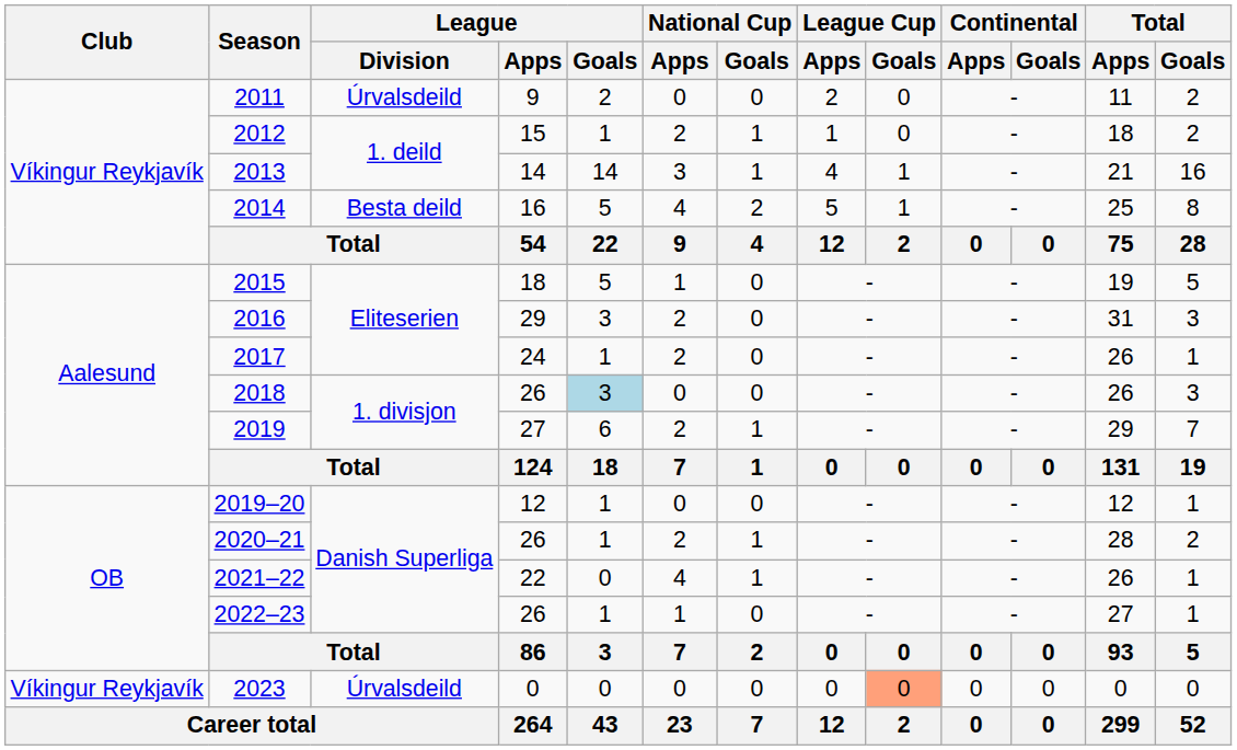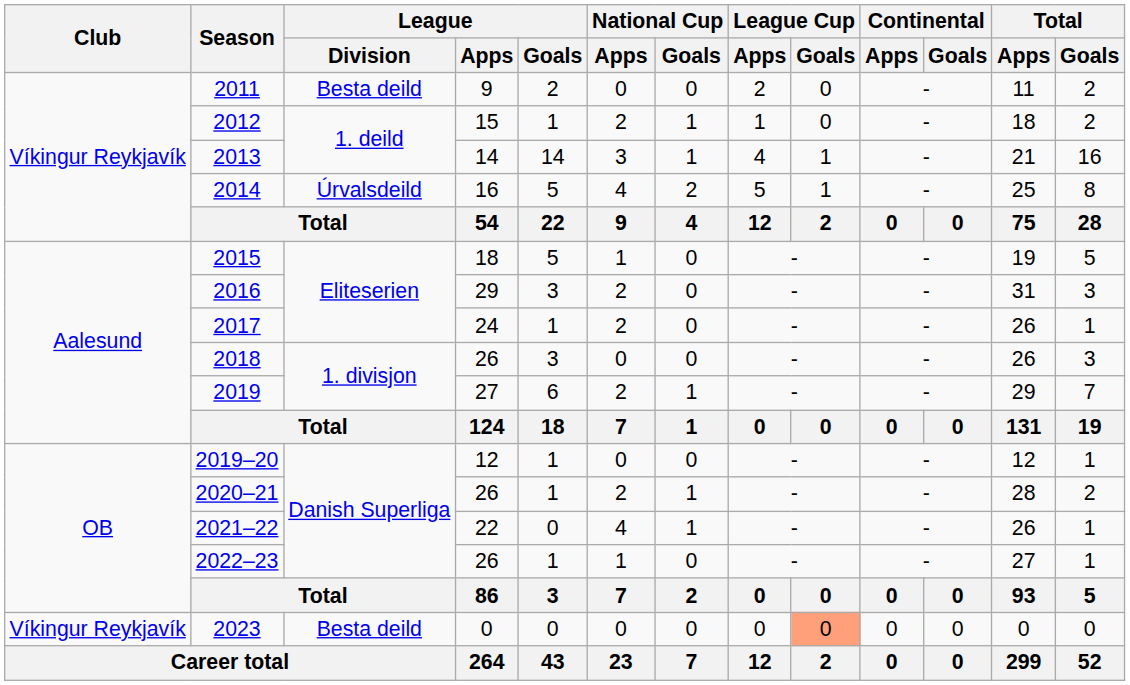2011 | League / Division: Úrvalsdeild -> Besta deild
2014 | League / Division: Besta deild -> Úrvalsdeild
2018 | League / Goals: lightblue background -> no background
2023 | League / Division: Úrvalsdeild -> Besta deild
